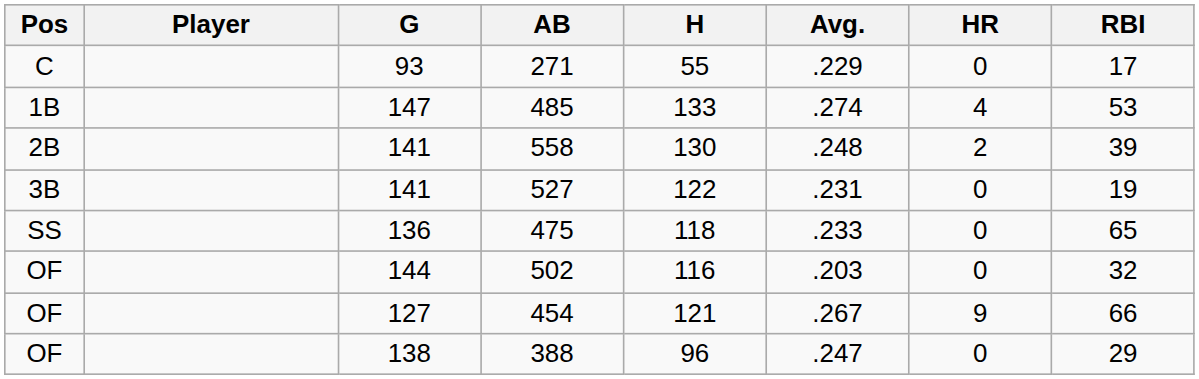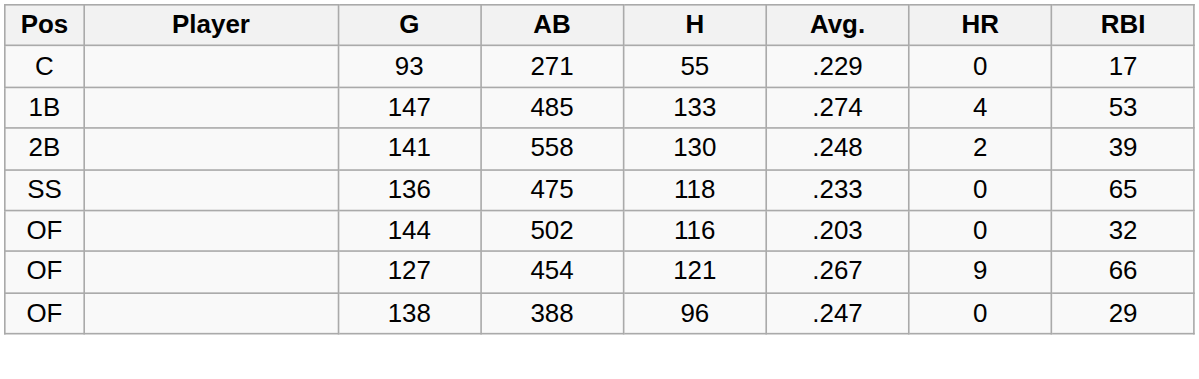- row: 3B | 141 | 527 | 122 | .231 | 0 | 19
